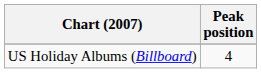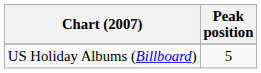US Holiday Albums (Billboard) | Peak position: 4 -> 5
